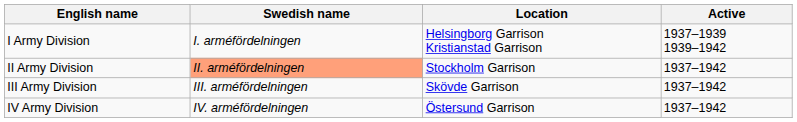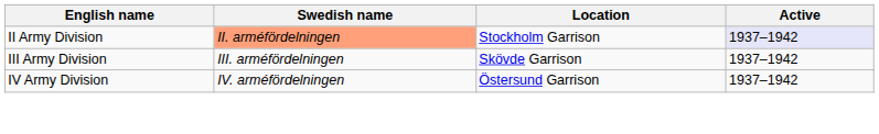- row: I Army Division | I. arméfördelningen | Helsingborg Garrison Kristianstad Garrison | 1937–1939 1939–1942
II Army Division | Active: no background -> lavender background
